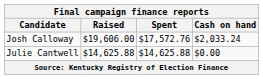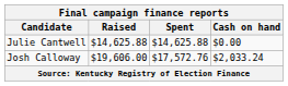rows swapped: Josh Calloway <-> Julie Cantwell
